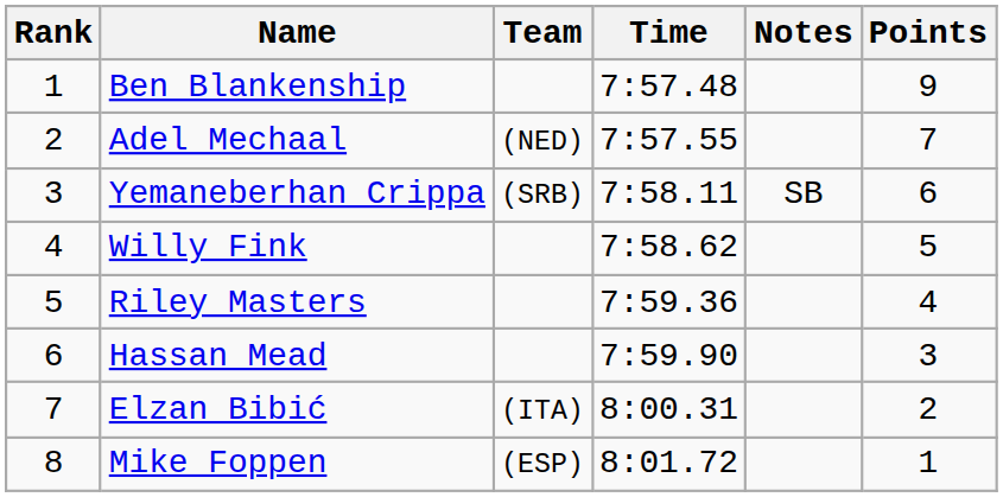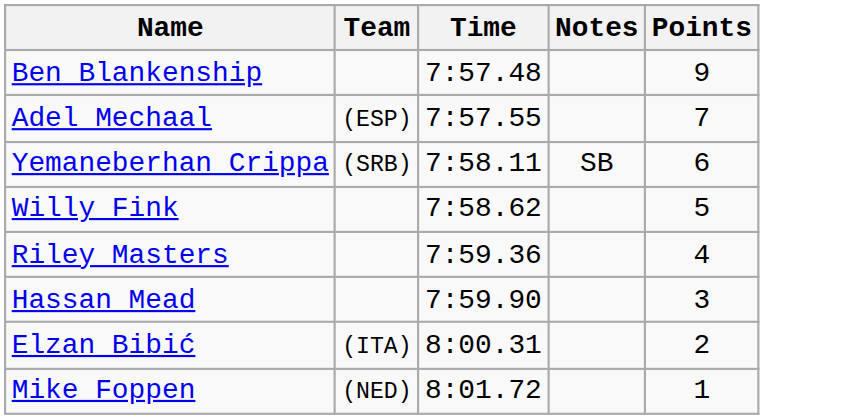- column: Rank | 1 | 2 | 3 | 4 | 5 | 6 | 7 | 8
Adel Mechaal | Team: (NED) -> (ESP)
Mike Foppen | Team: (ESP) -> (NED)
